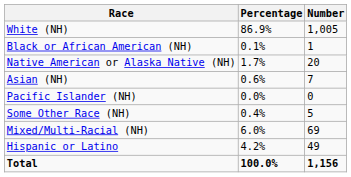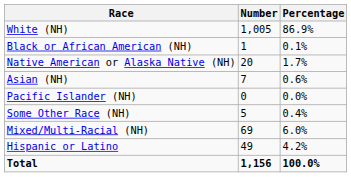columns swapped: Number <-> Percentage
